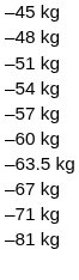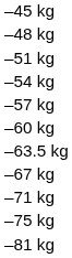+ row: –75 kg
